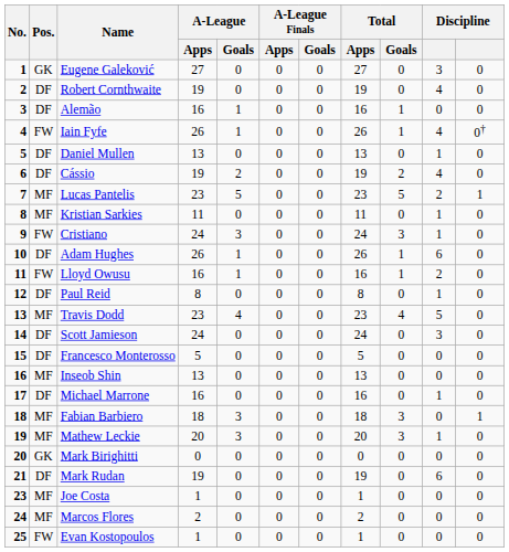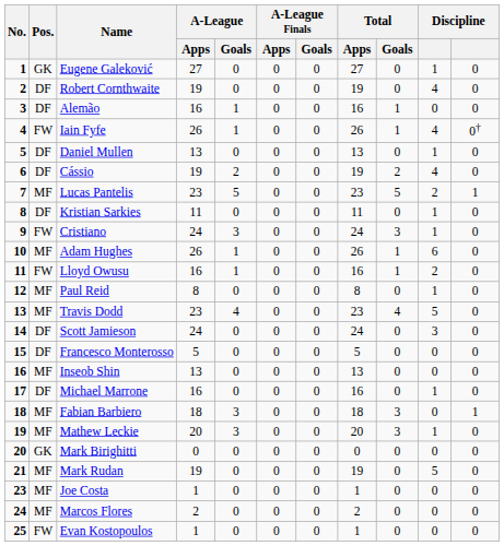Eugene Galeković | column 10: 3 -> 1
Kristian Sarkies | Pos.: MF -> DF
Adam Hughes | Pos.: DF -> MF
Paul Reid | Pos.: DF -> MF
Mark Rudan | Pos.: DF -> MF
Mark Rudan | column 10: 6 -> 5
